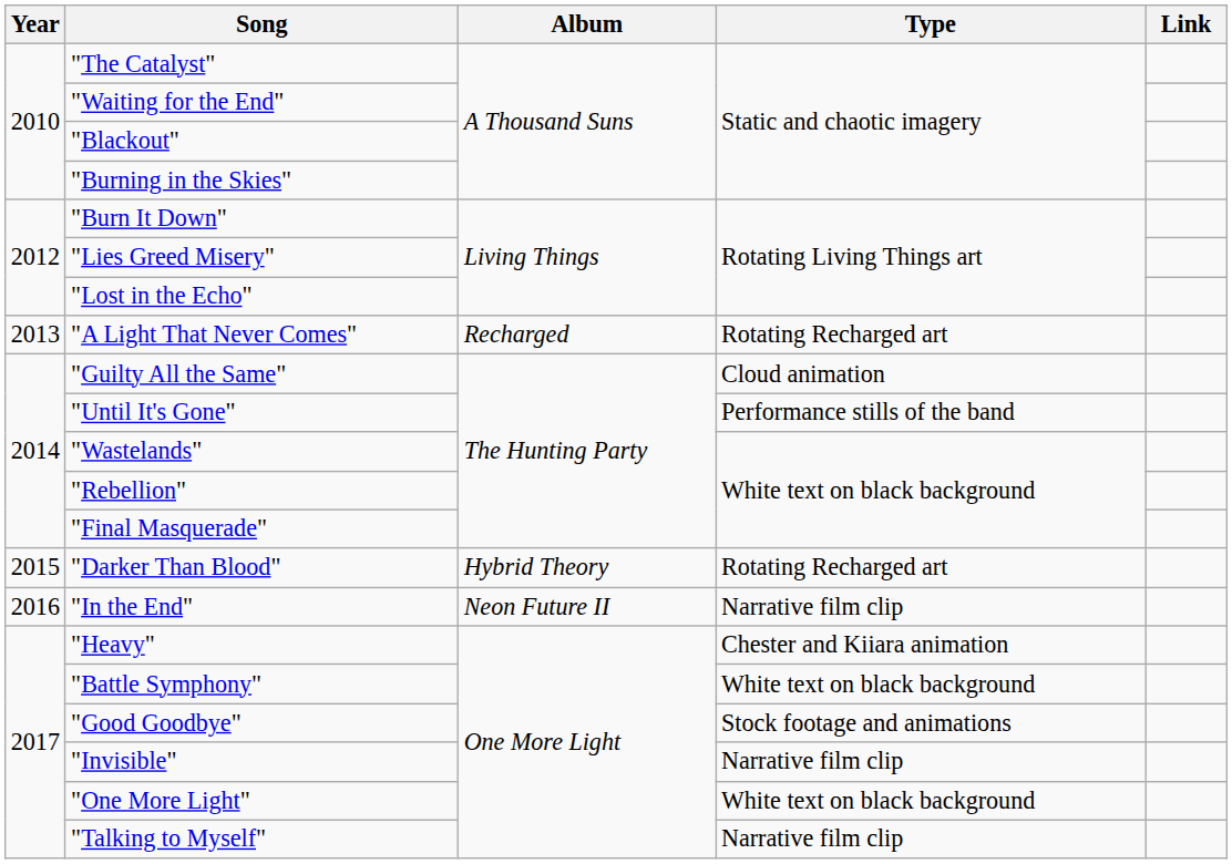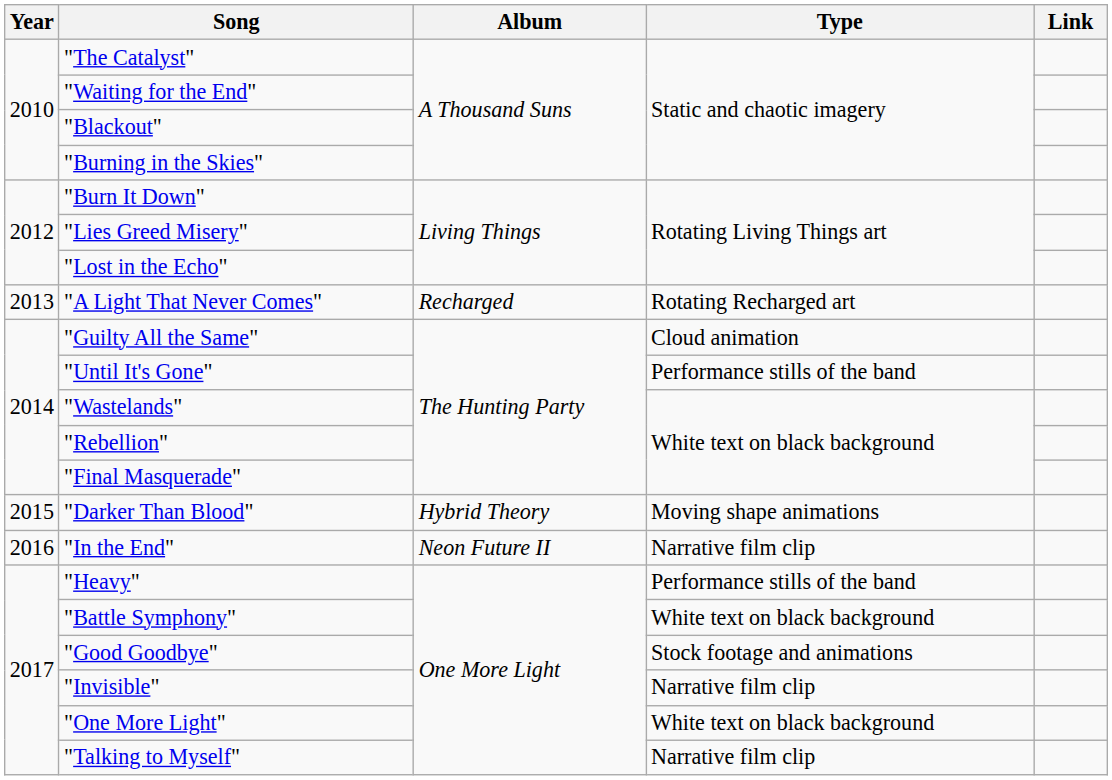"Darker Than Blood" | Type: Rotating Recharged art -> Moving shape animations
"Heavy" | Type: Chester and Kiiara animation -> Performance stills of the band
